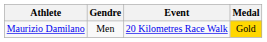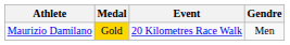columns swapped: Gendre <-> Medal
